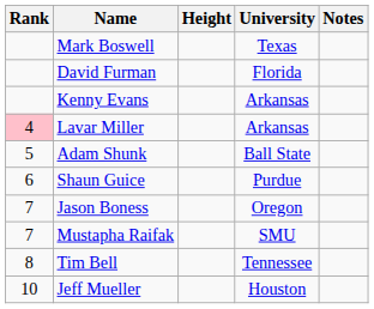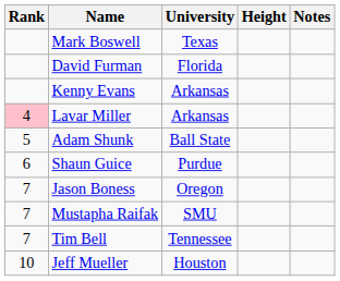columns swapped: University <-> Height
Tim Bell | Rank: 8 -> 7
